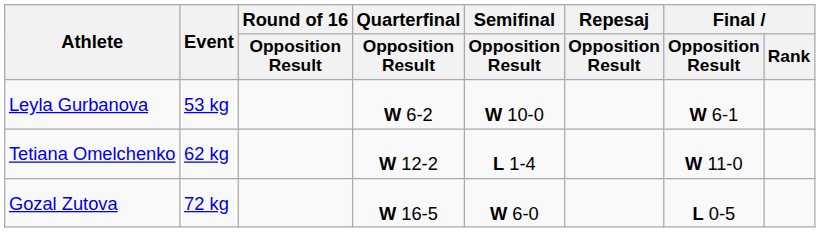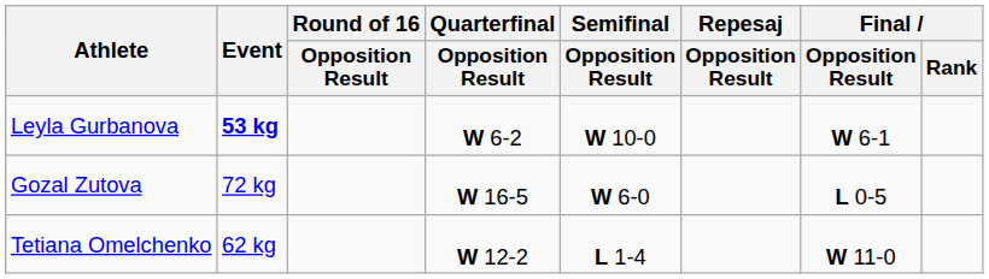Leyla Gurbanova | Event: normal -> bold
rows swapped: Tetiana Omelchenko <-> Gozal Zutova
